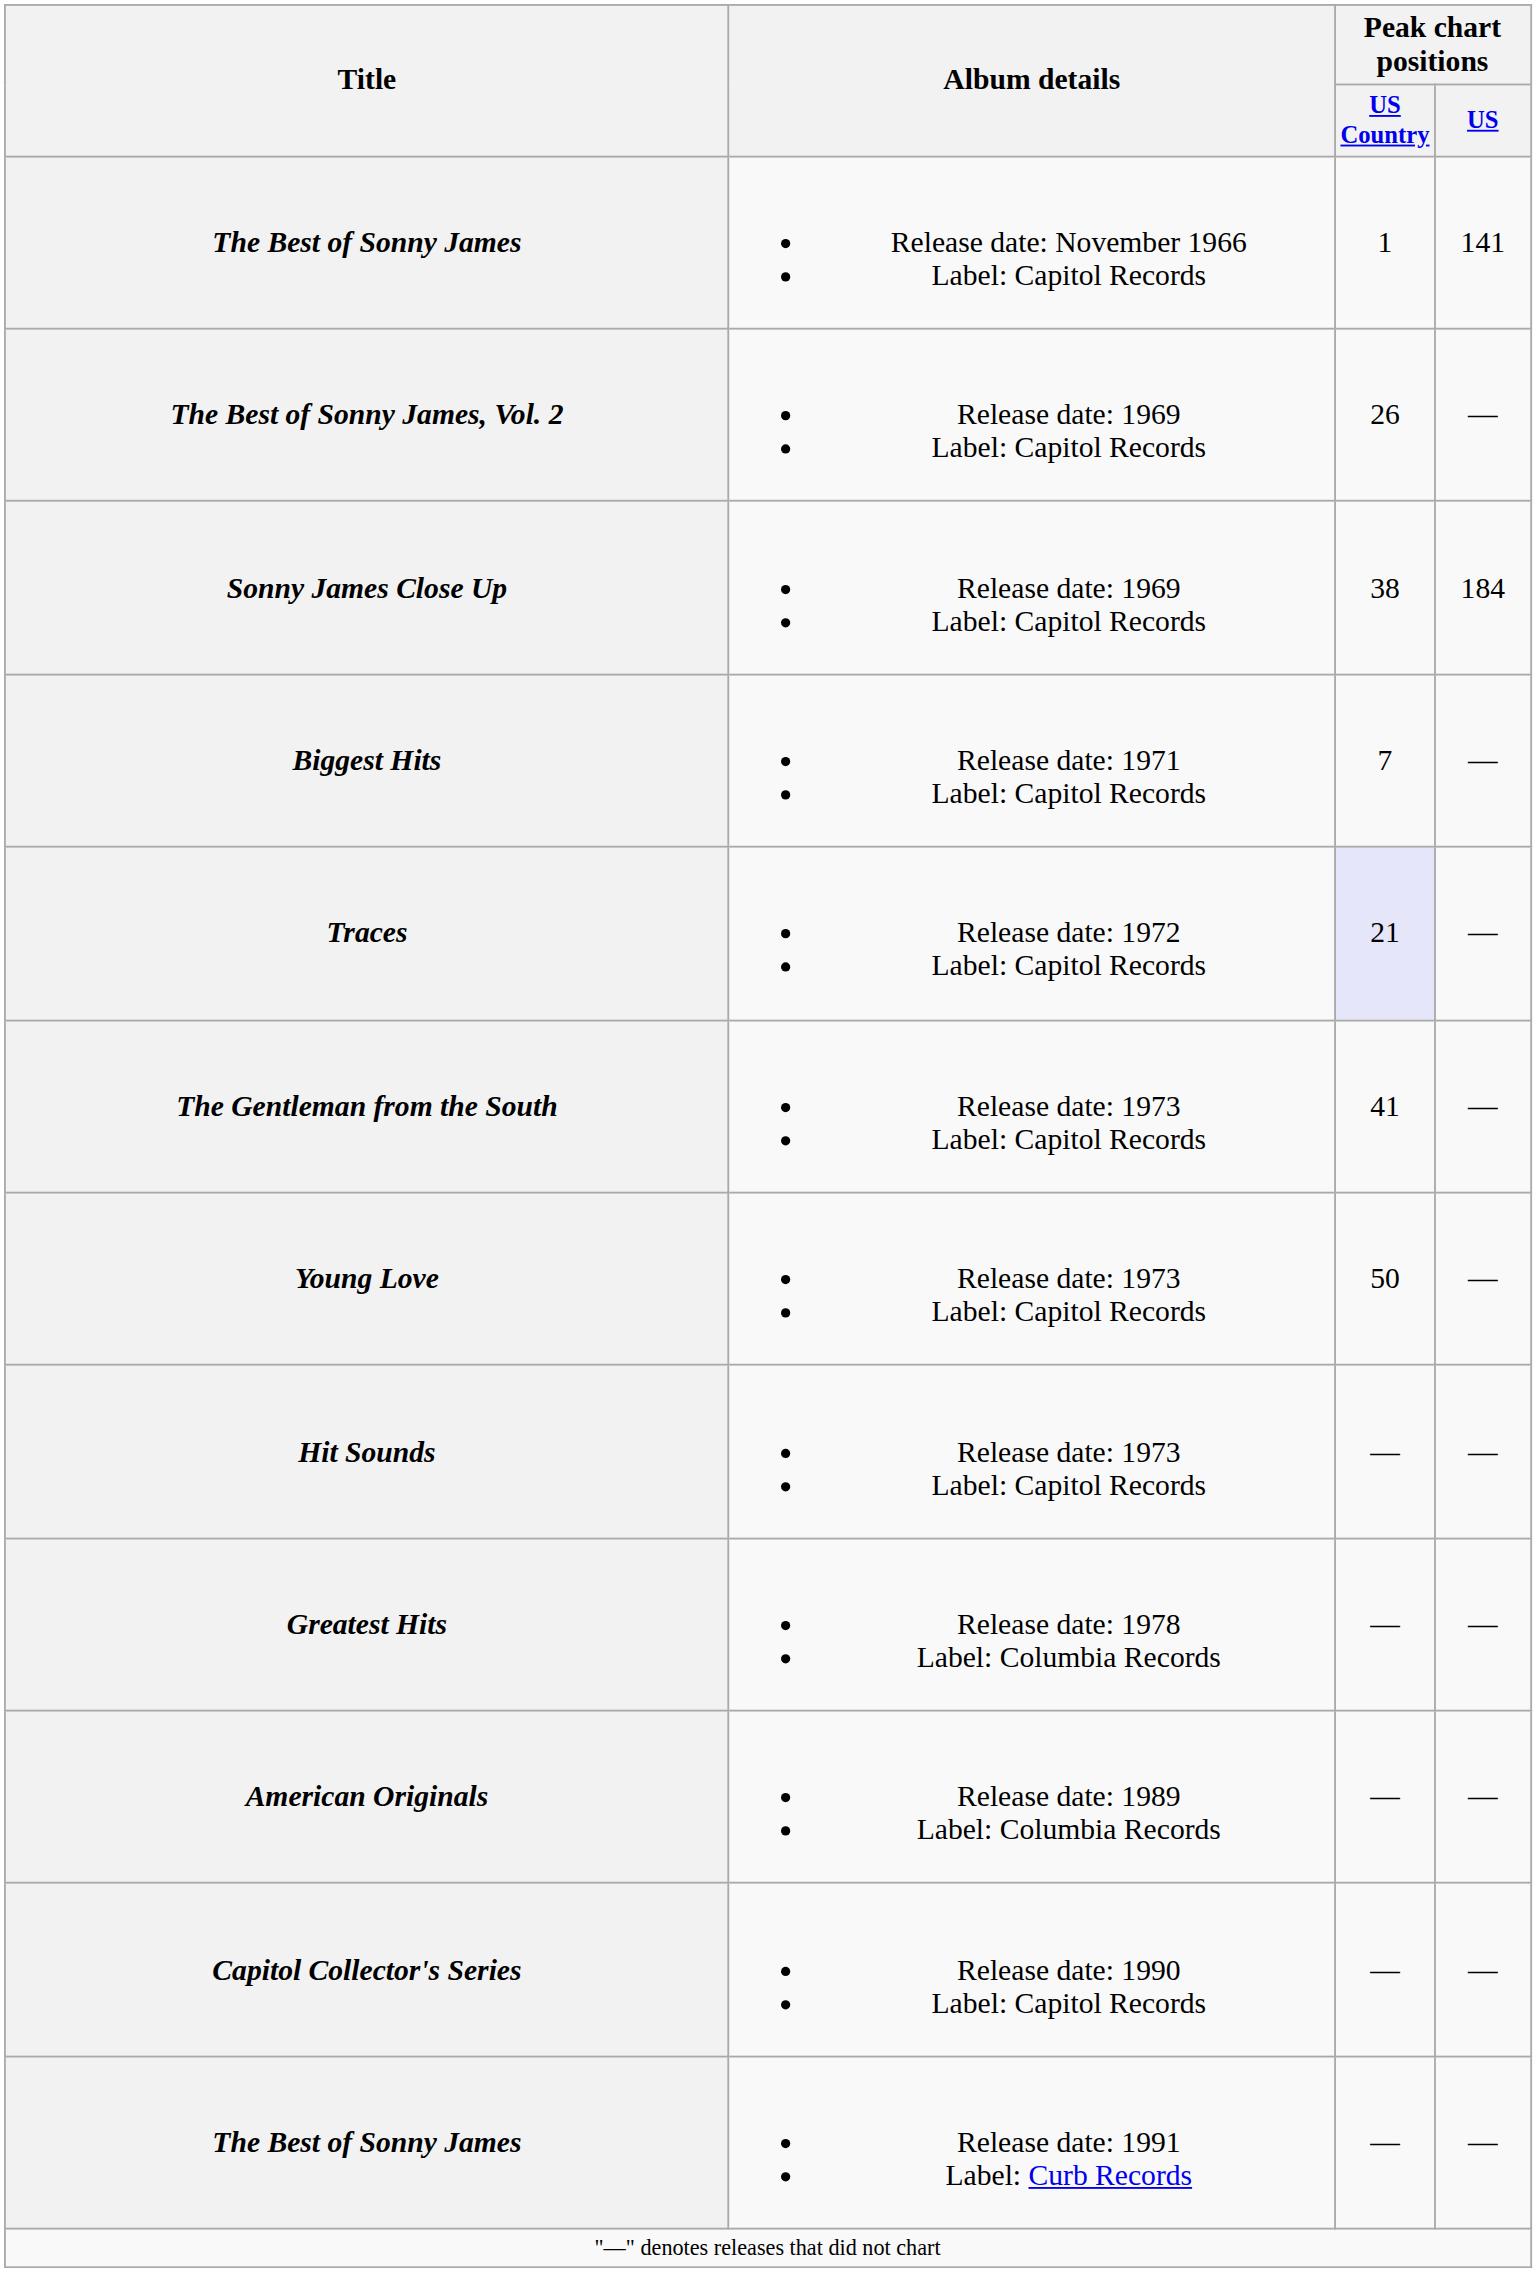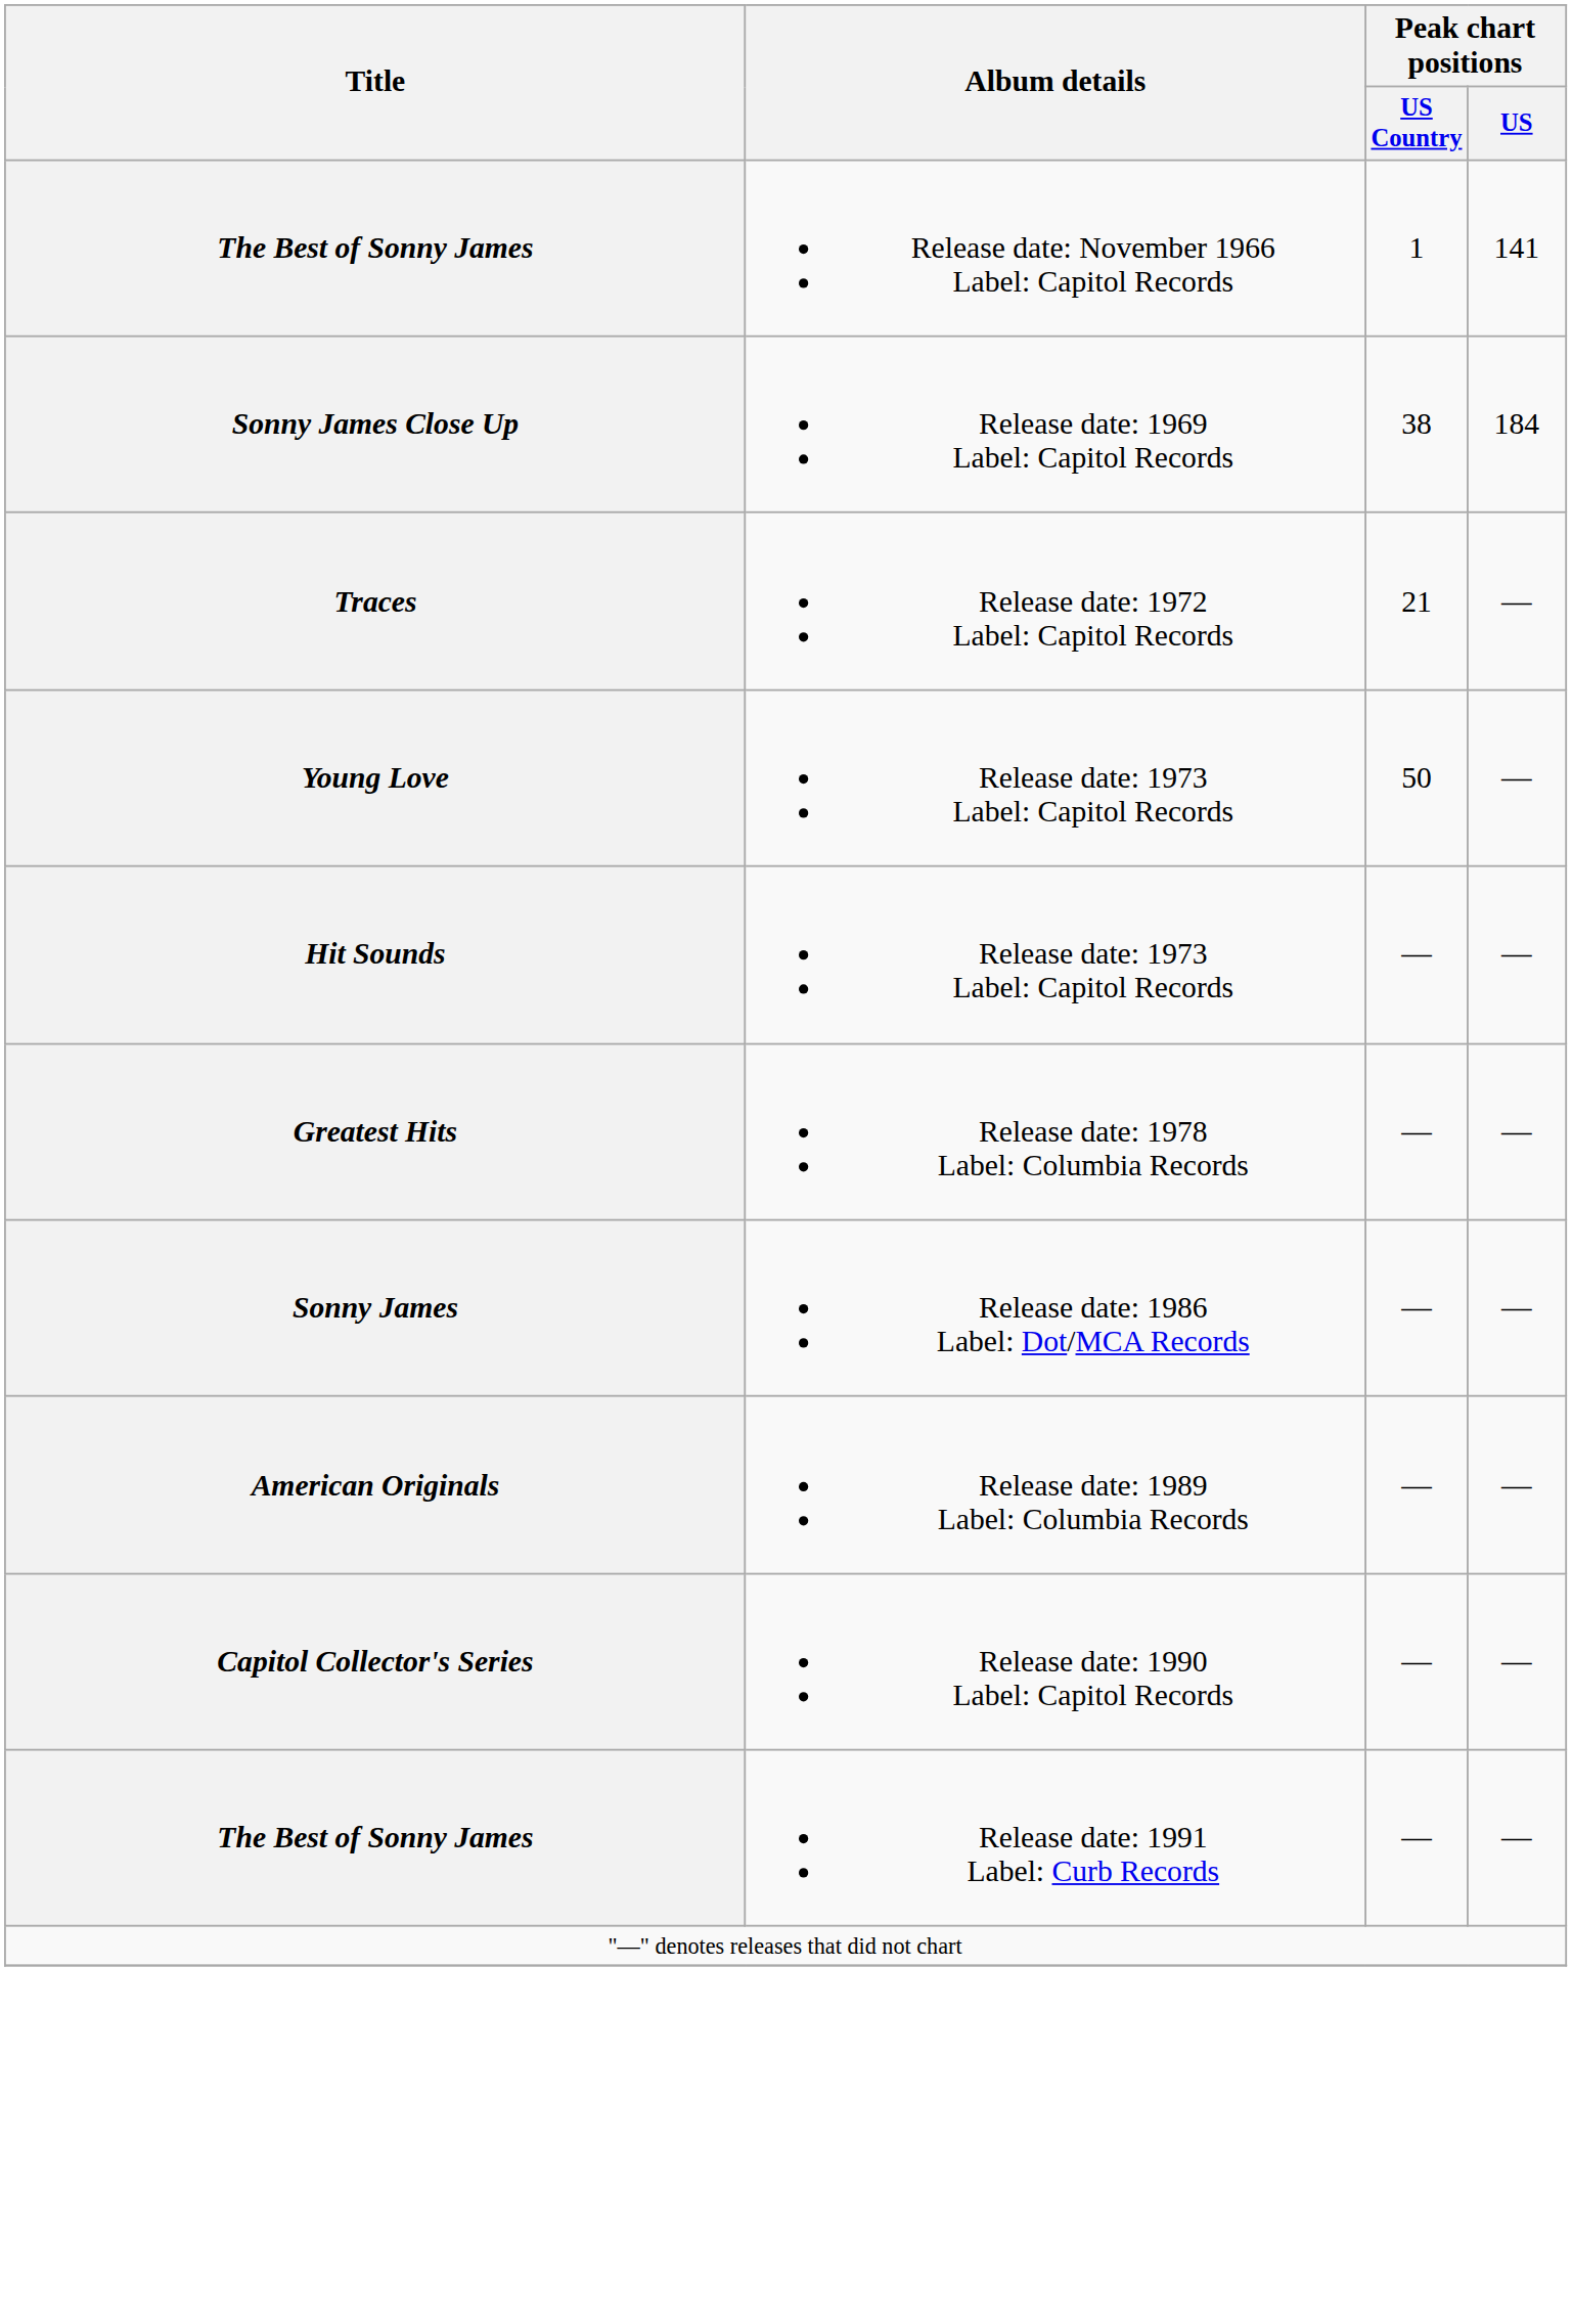- row: The Best of Sonny James, Vol. 2 | Release date: 1969 Label: Capitol Records | 26 | —
- row: Biggest Hits | Release date: 1971 Label: Capitol Records | 7 | —
Traces | Peak chart positions / US Country: lavender background -> no background
- row: The Gentleman from the South | Release date: 1973 Label: Capitol Records | 41 | —
+ row: Sonny James | Release date: 1986 Label: Dot/MCA Records | — | —
